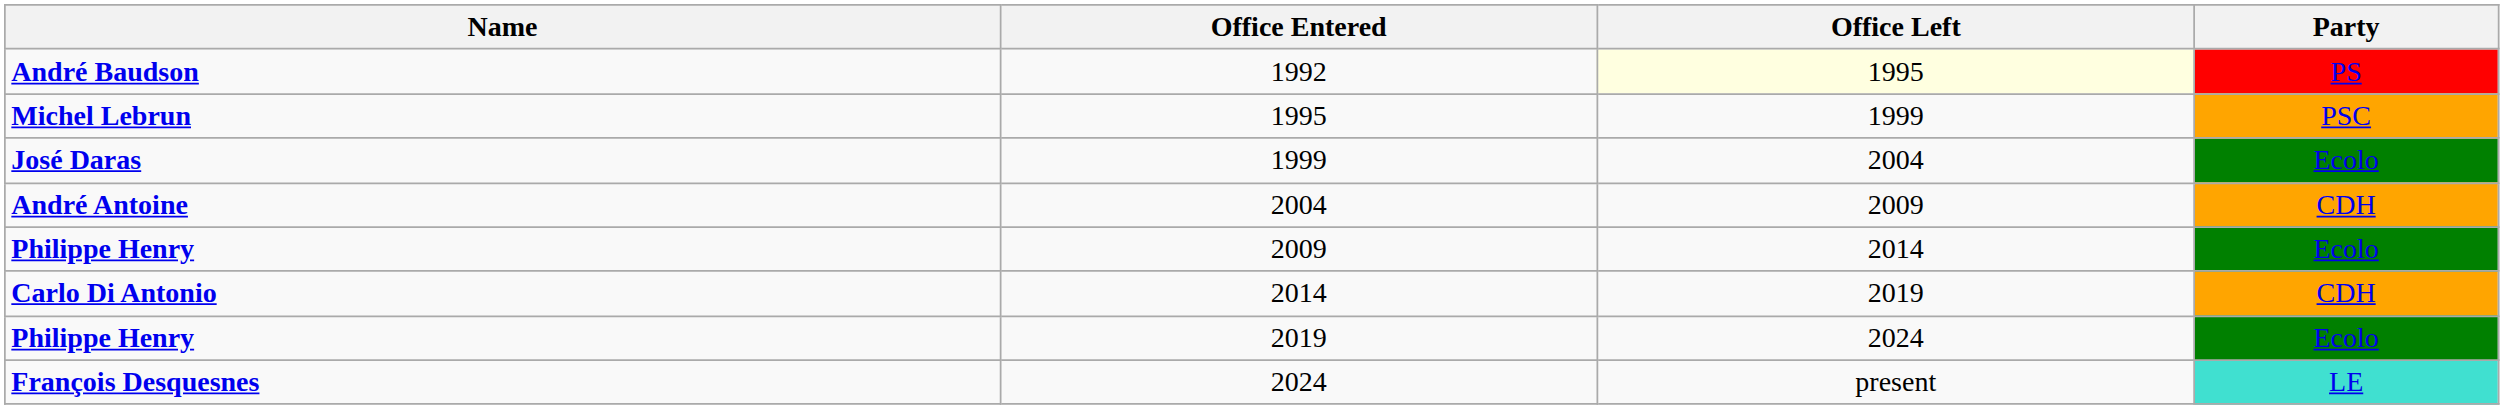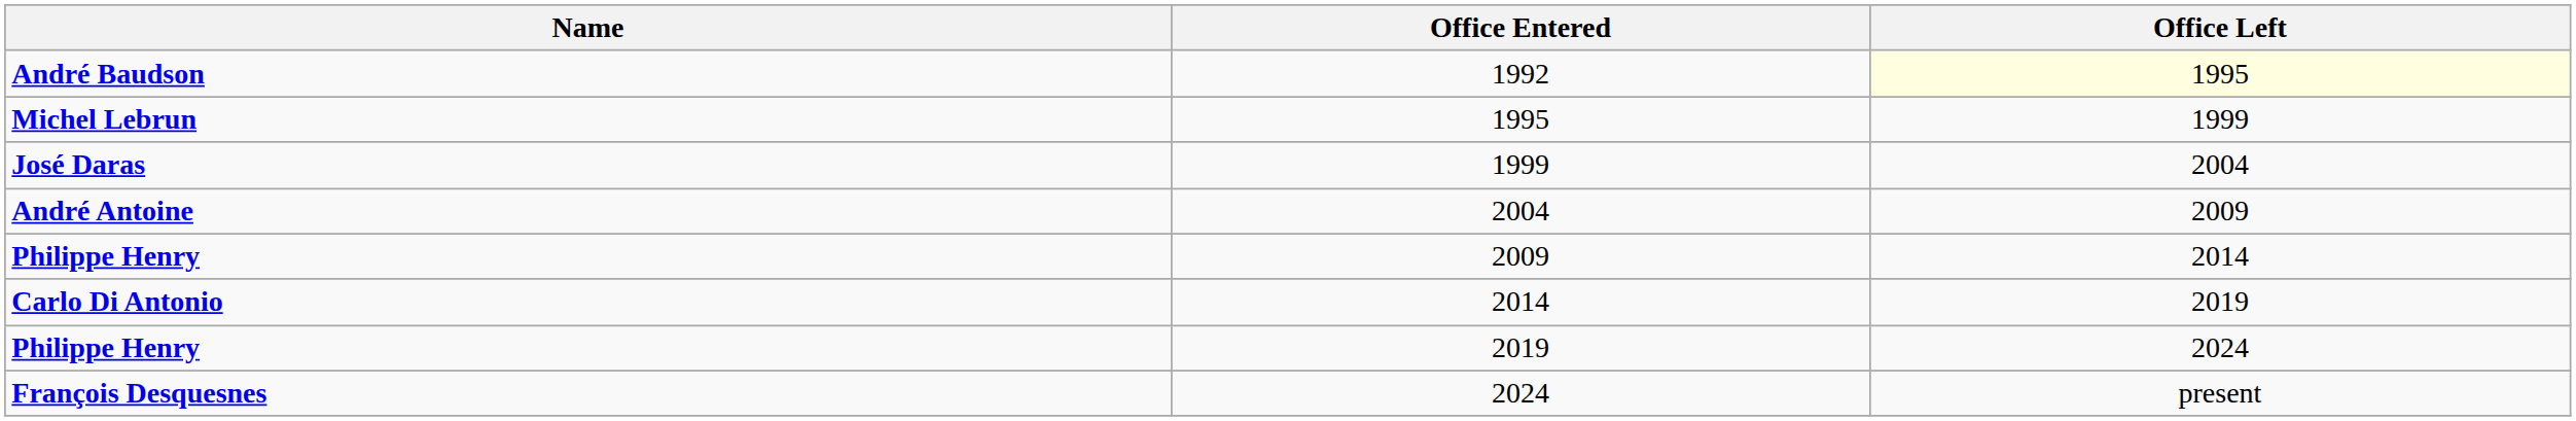- column: Party | PS | PSC | Ecolo | CDH | Ecolo | CDH | Ecolo | LE
